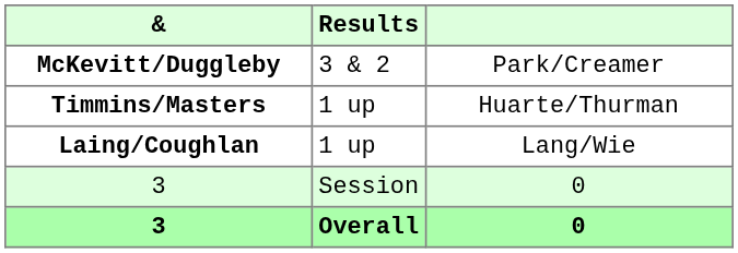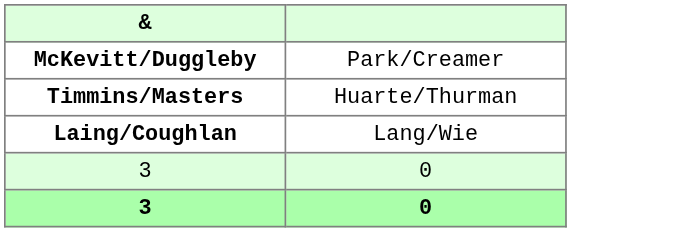- column: Results | 3 & 2 | 1 up | 1 up | Session | Overall
